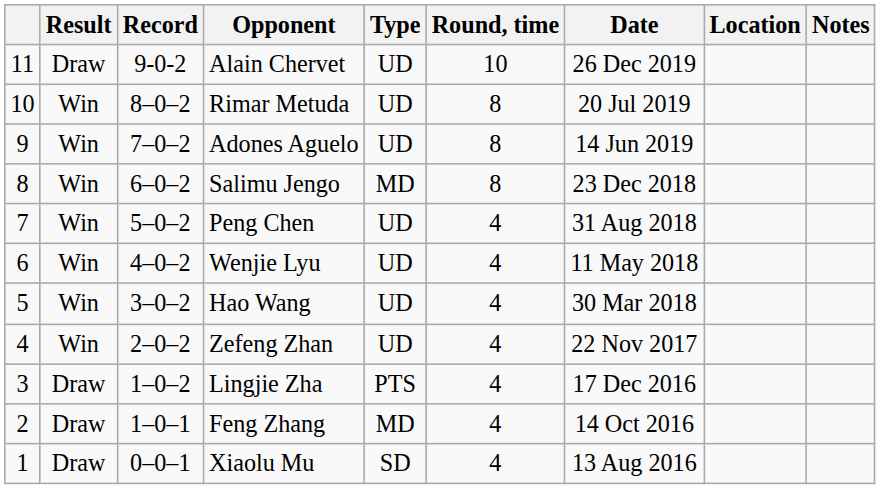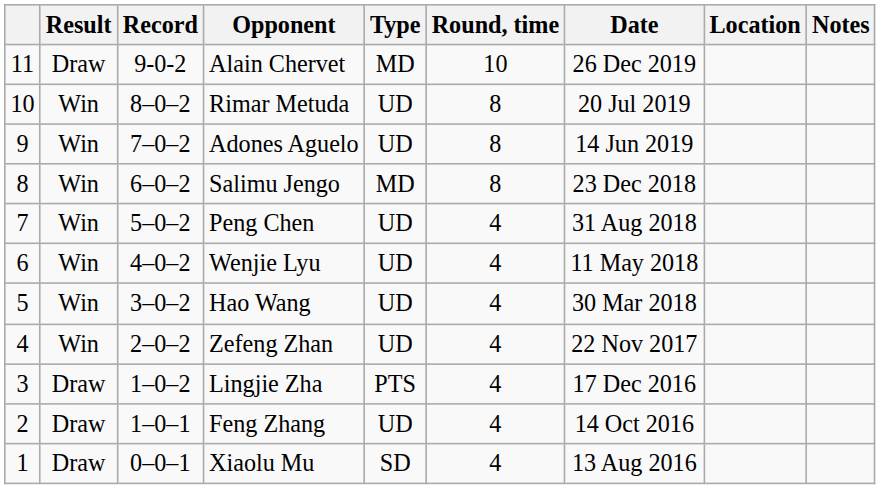Alain Chervet | Type: UD -> MD
Feng Zhang | Type: MD -> UD
